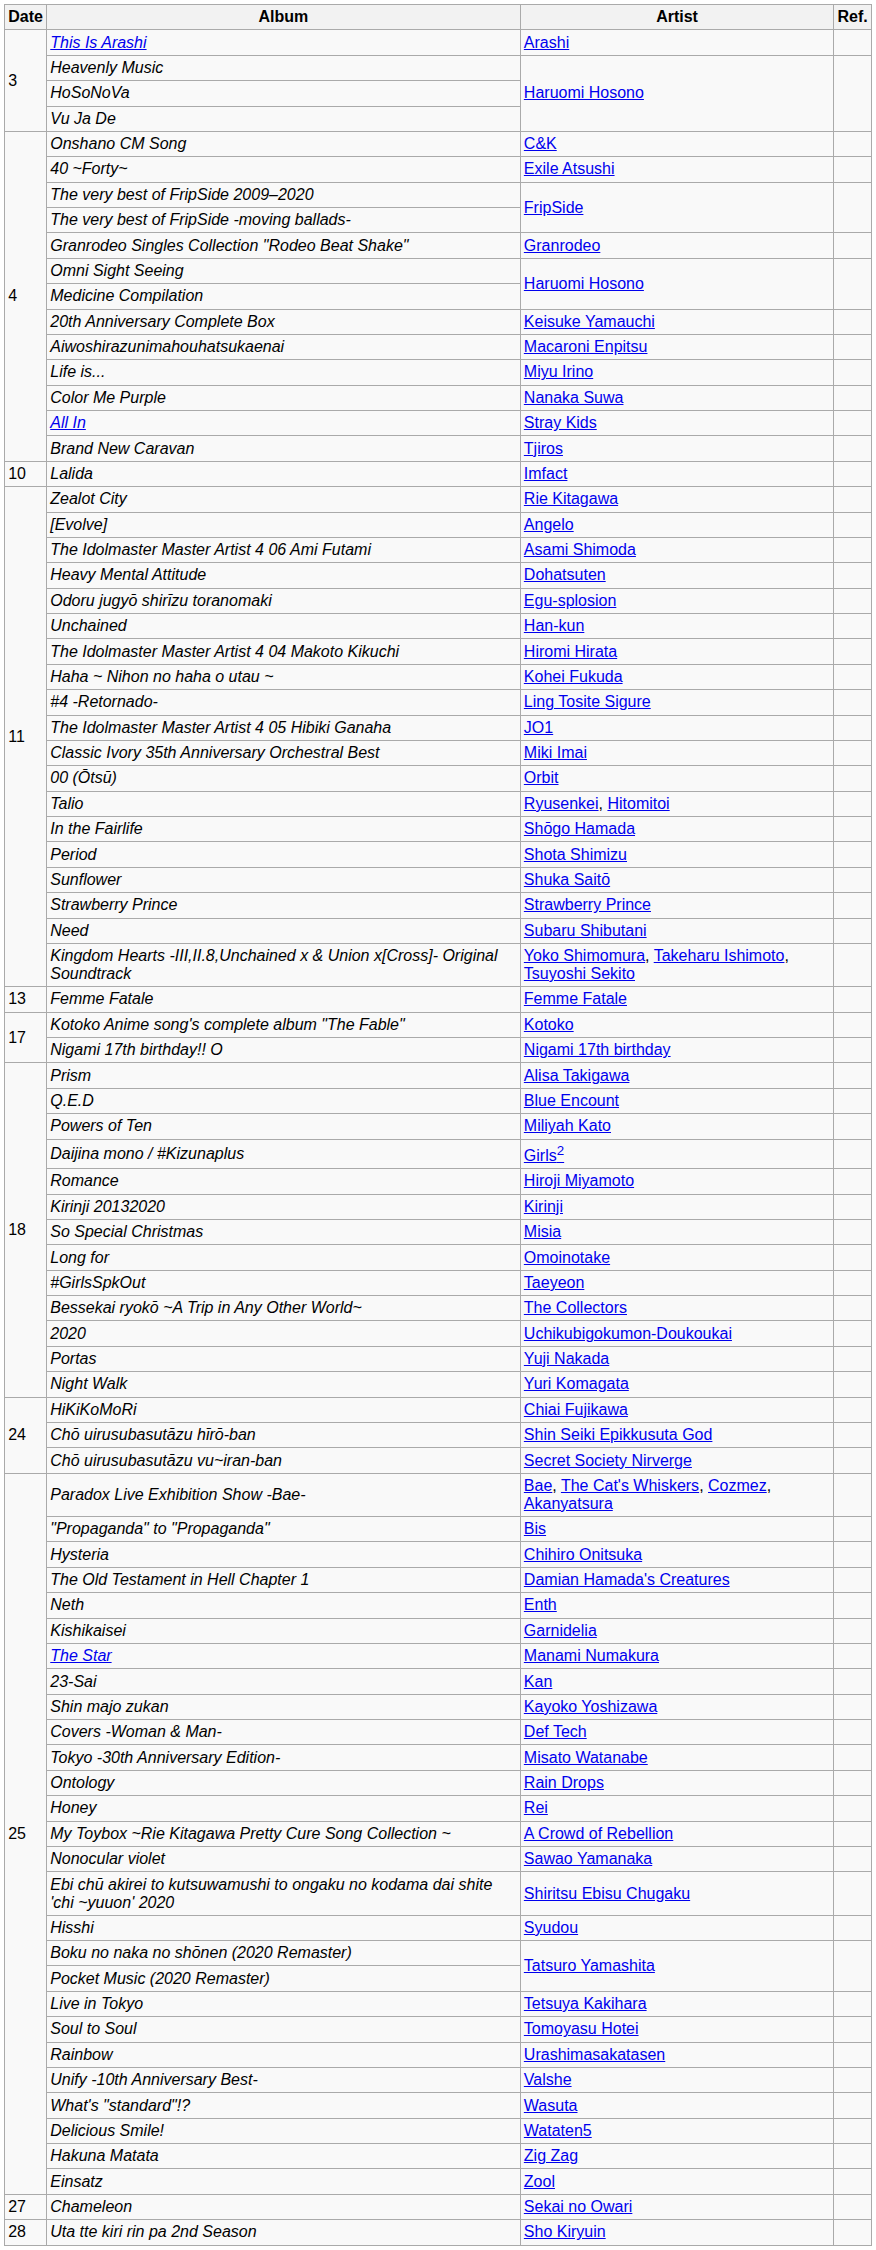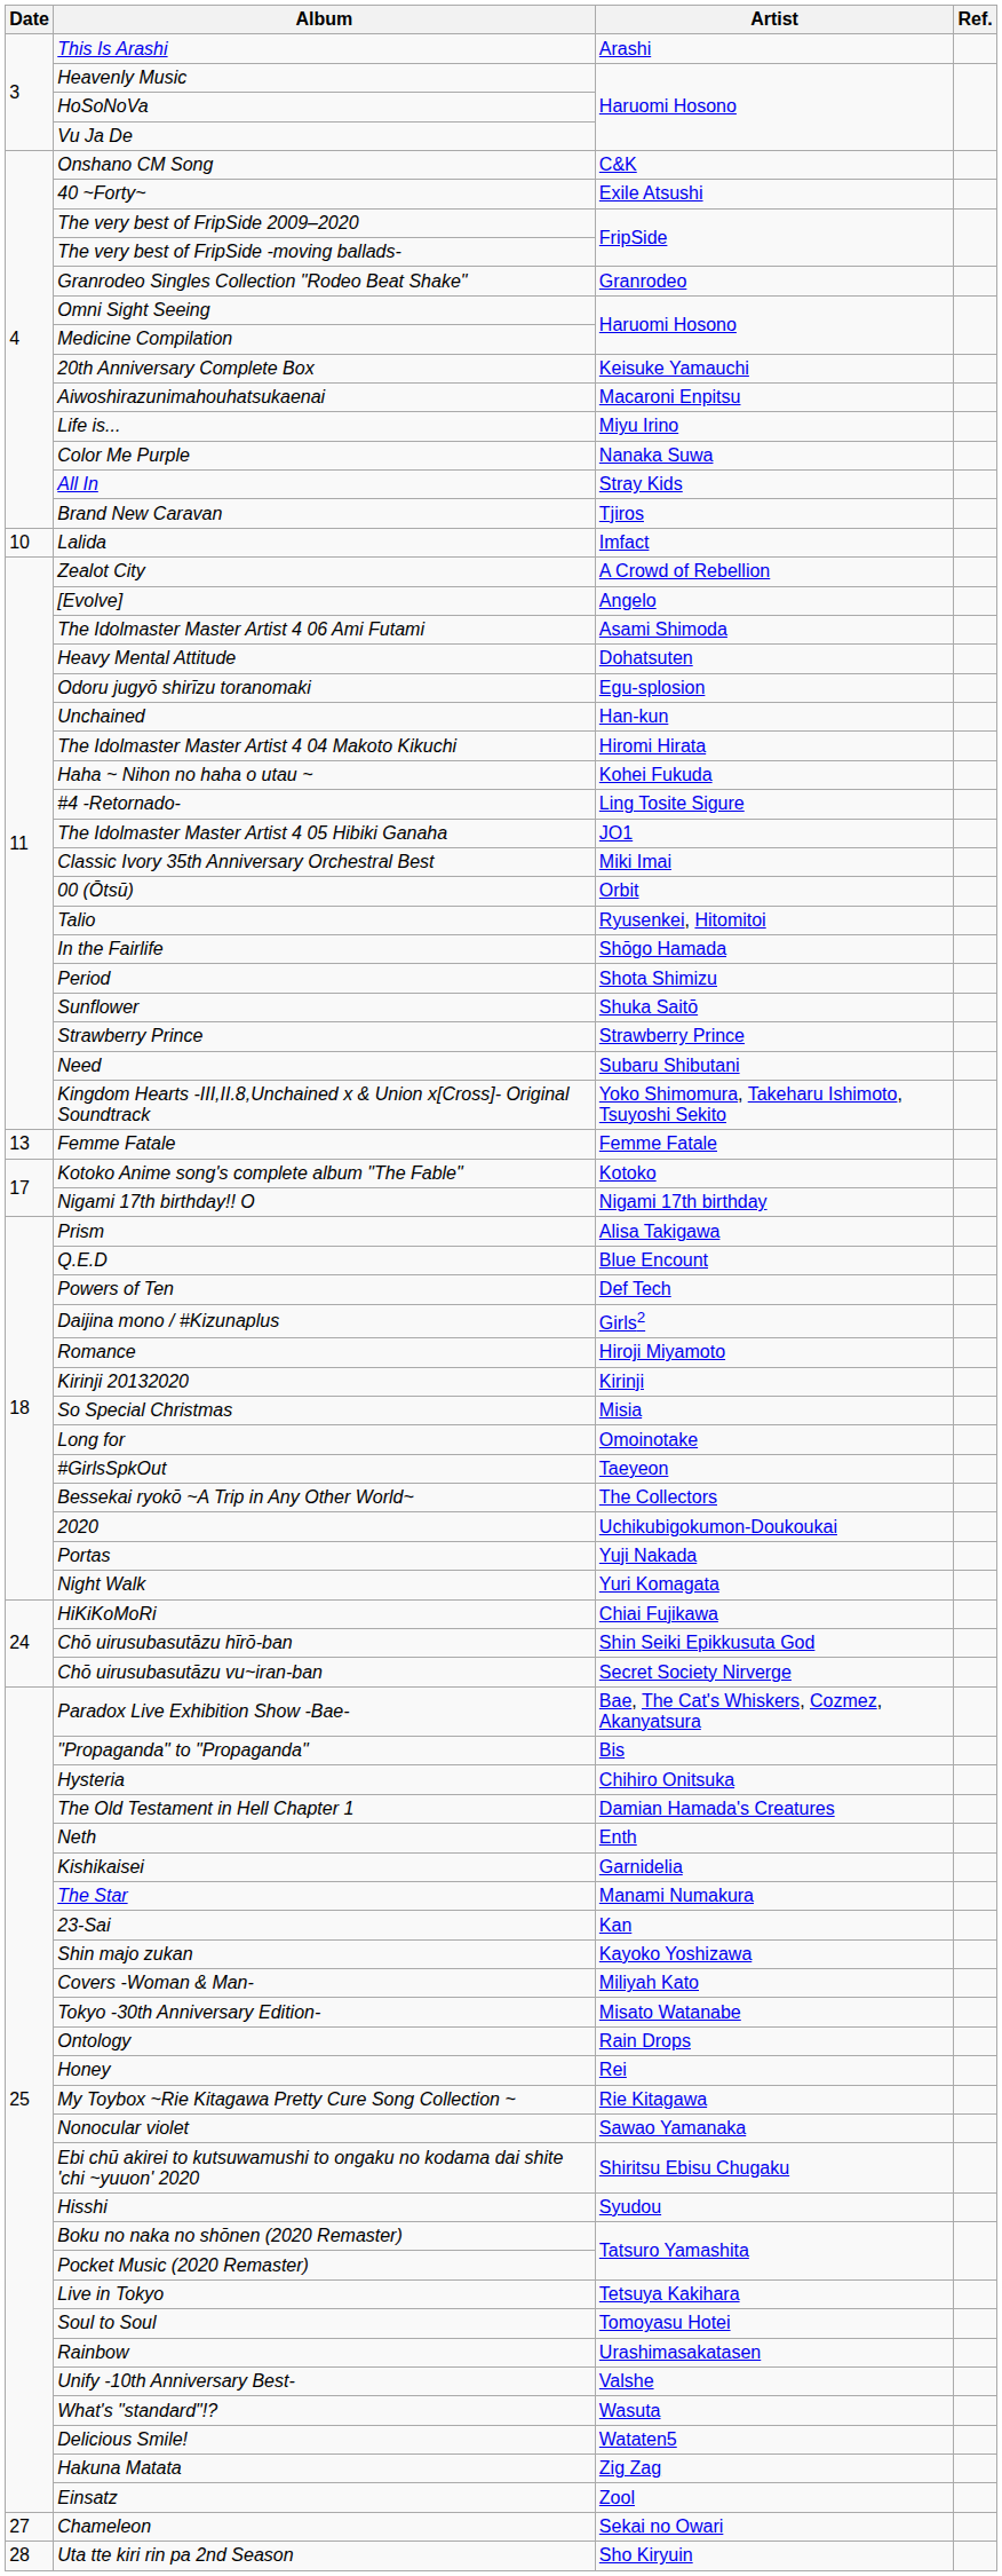Zealot City | Artist: Rie Kitagawa -> A Crowd of Rebellion
Powers of Ten | Artist: Miliyah Kato -> Def Tech
Covers -Woman & Man- | Artist: Def Tech -> Miliyah Kato
My Toybox ~Rie Kitagawa Pretty Cure Song Collection ~ | Artist: A Crowd of Rebellion -> Rie Kitagawa
